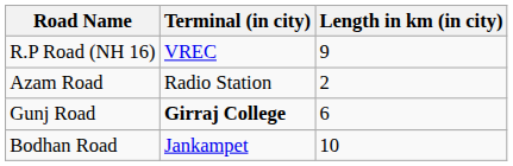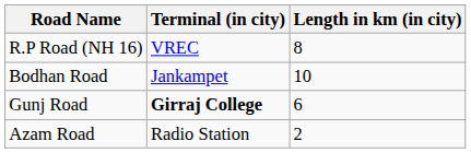R.P Road (NH 16) | Length in km (in city): 9 -> 8
rows swapped: Bodhan Road <-> Azam Road
